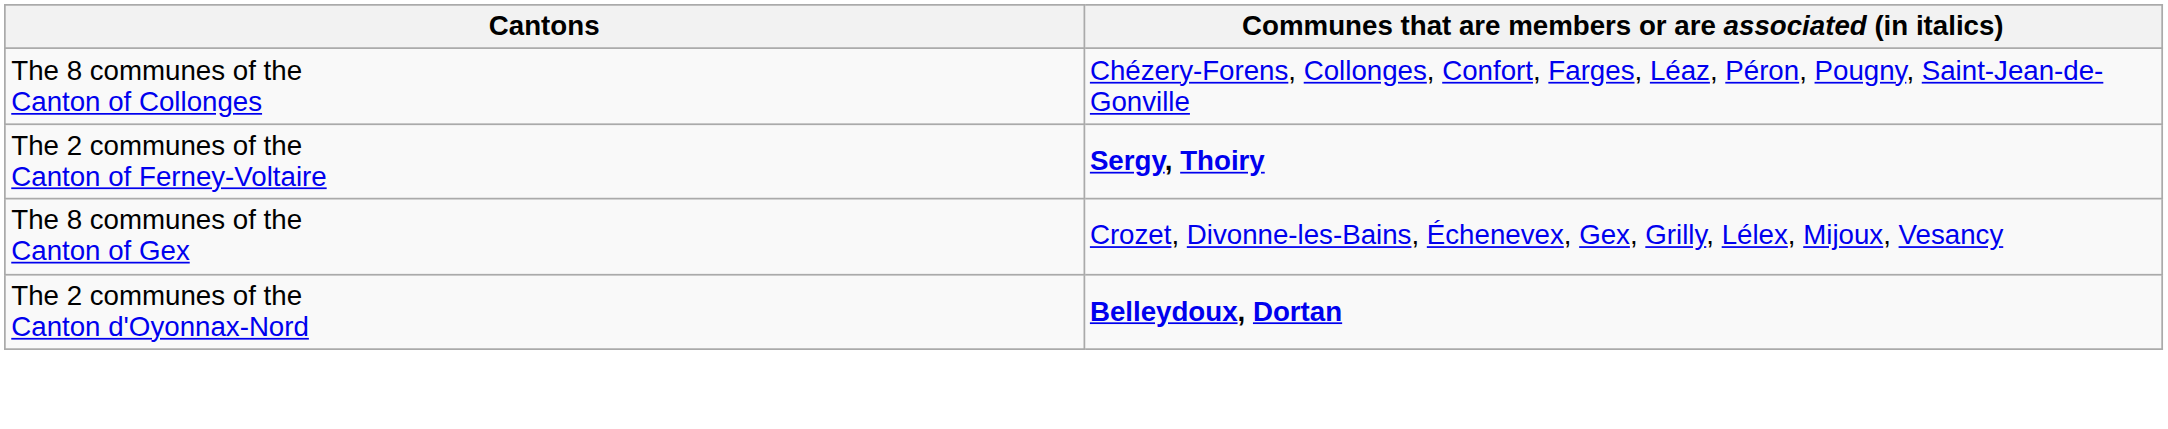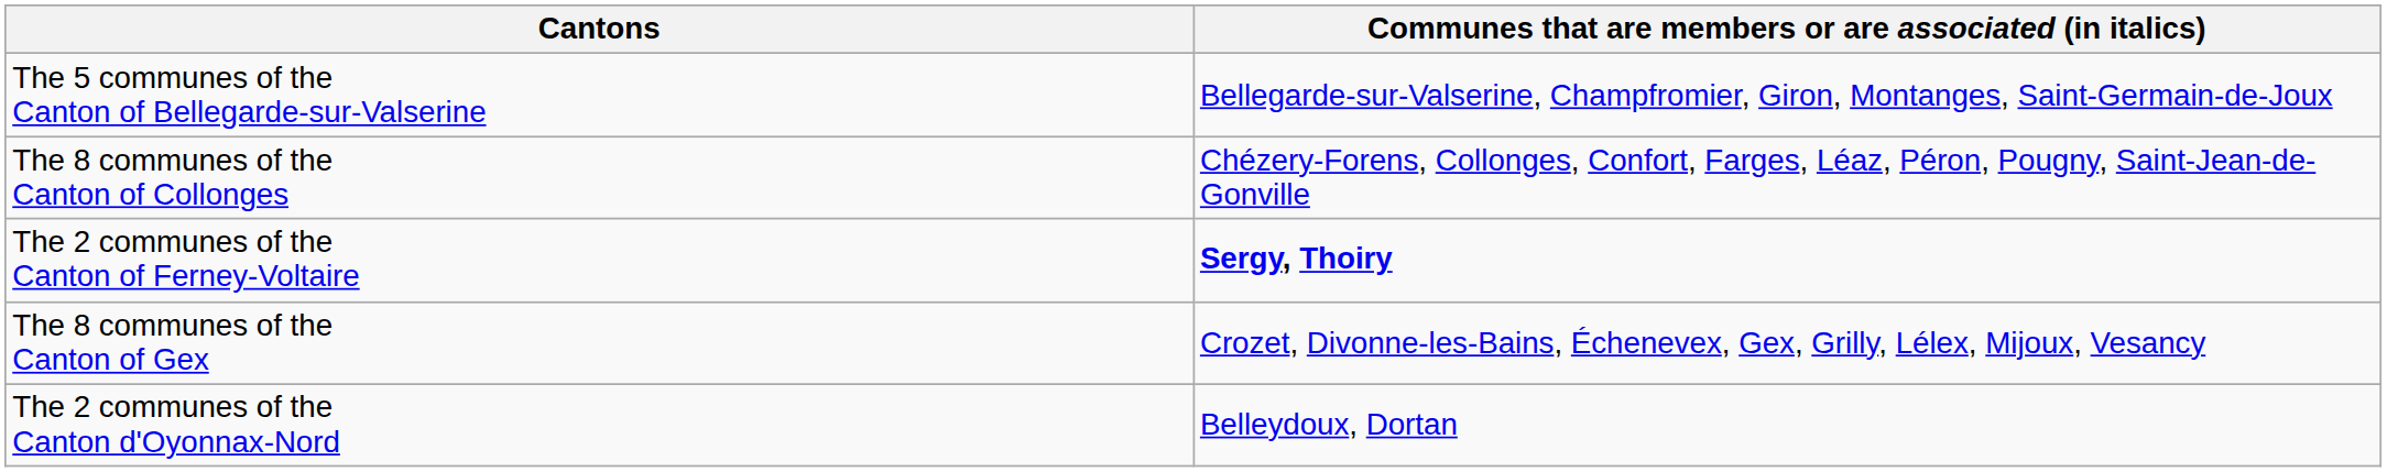+ row: The 5 communes of the Canton of Bellegarde-sur-Valserine | Bellegarde-sur-Valserine, Champfromier, Giron, Montanges, Saint-Germain-de-Joux
The 2 communes of the Canton d'Oyonnax-Nord | Communes that are members or are associated (in italics): bold -> normal
